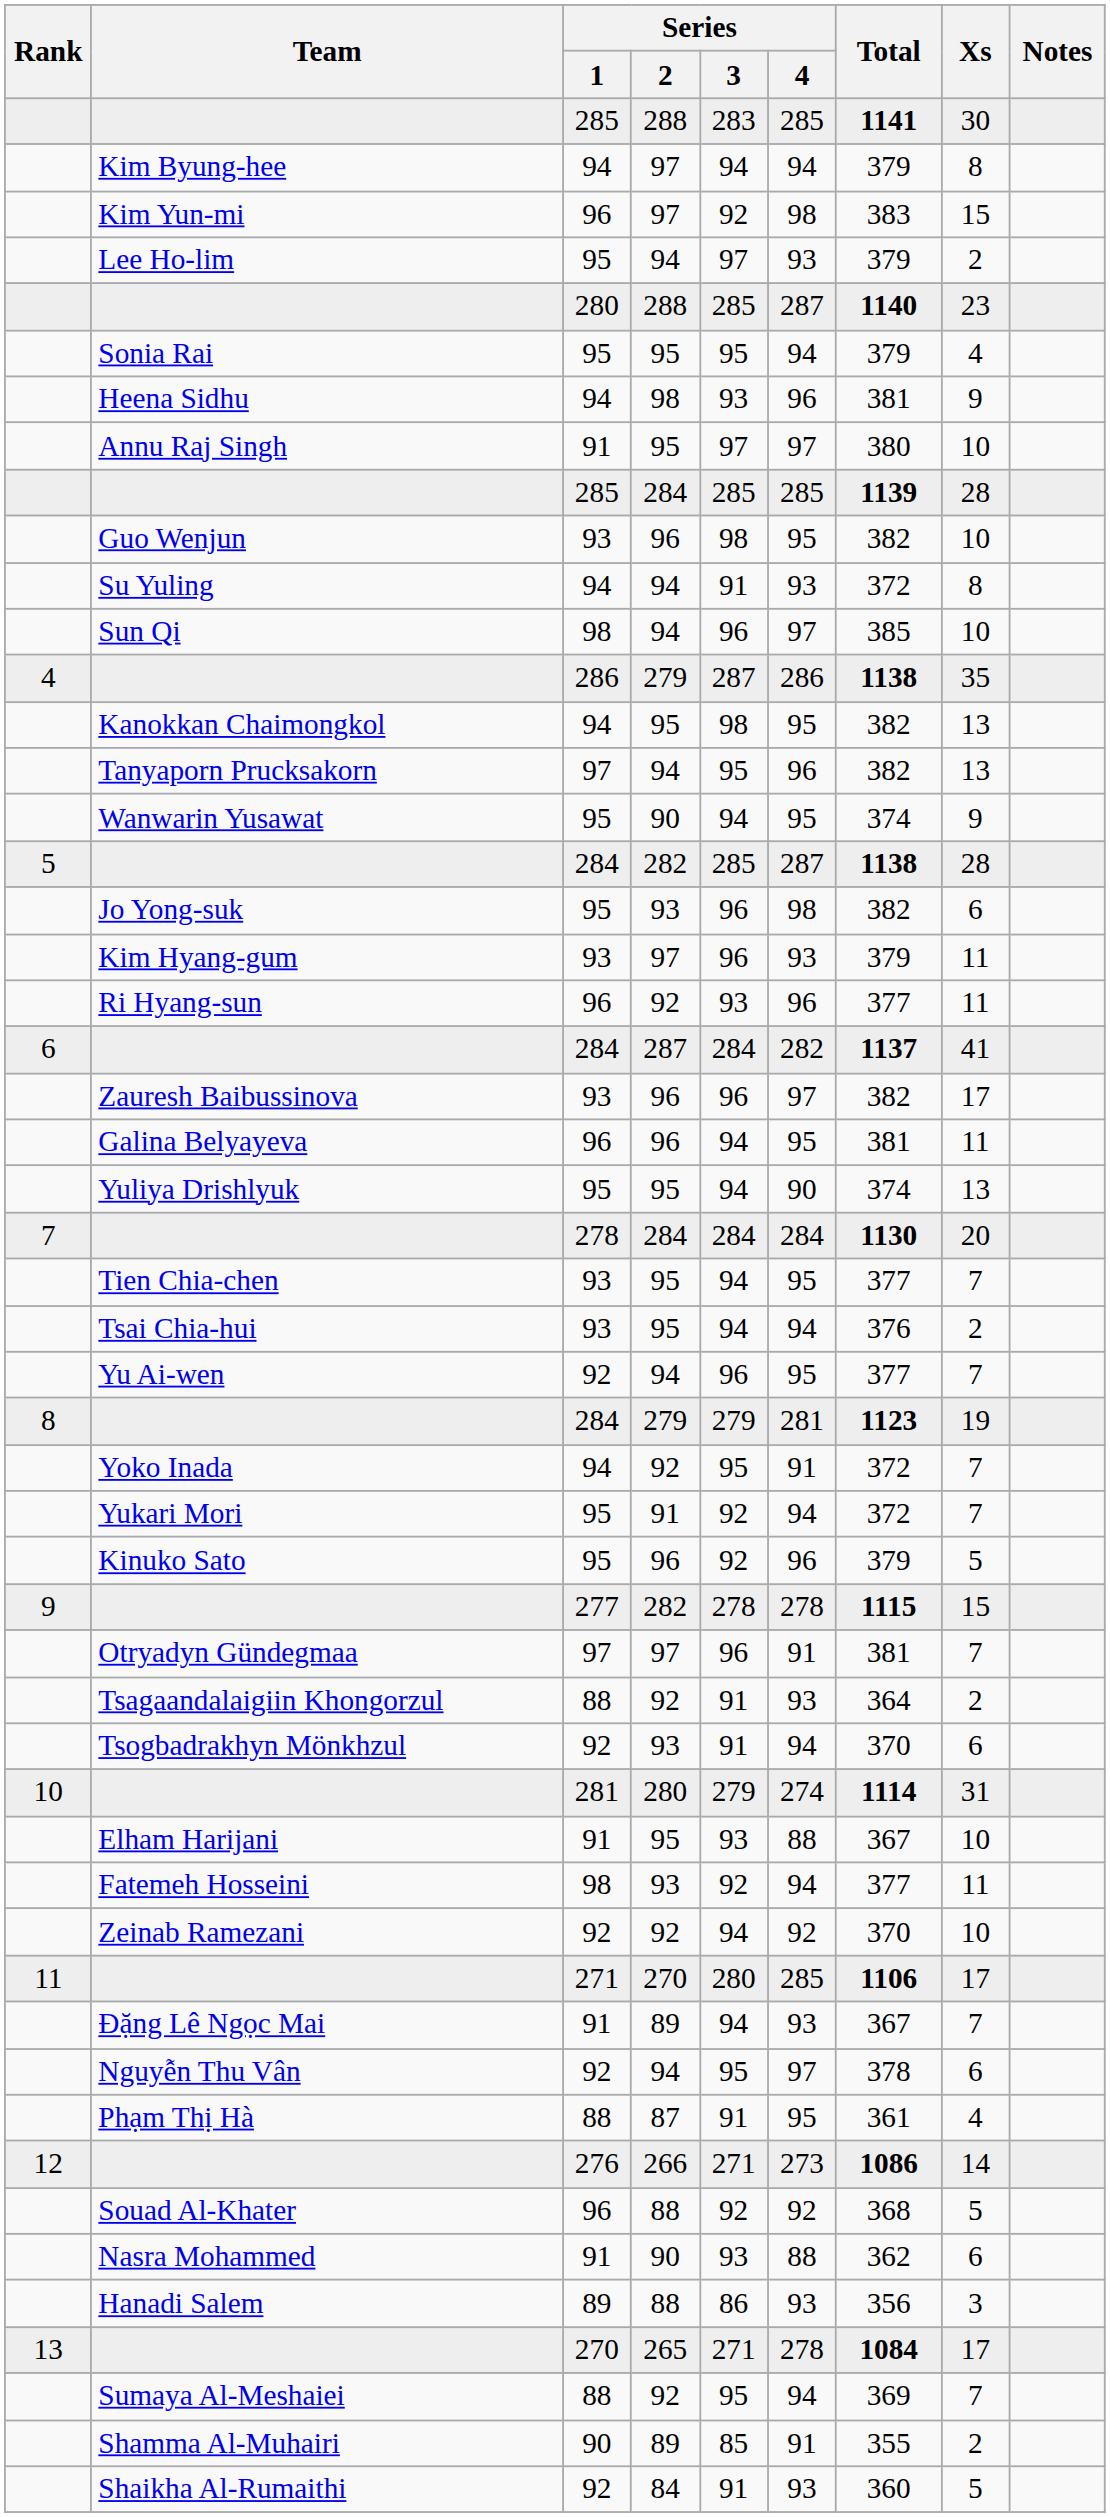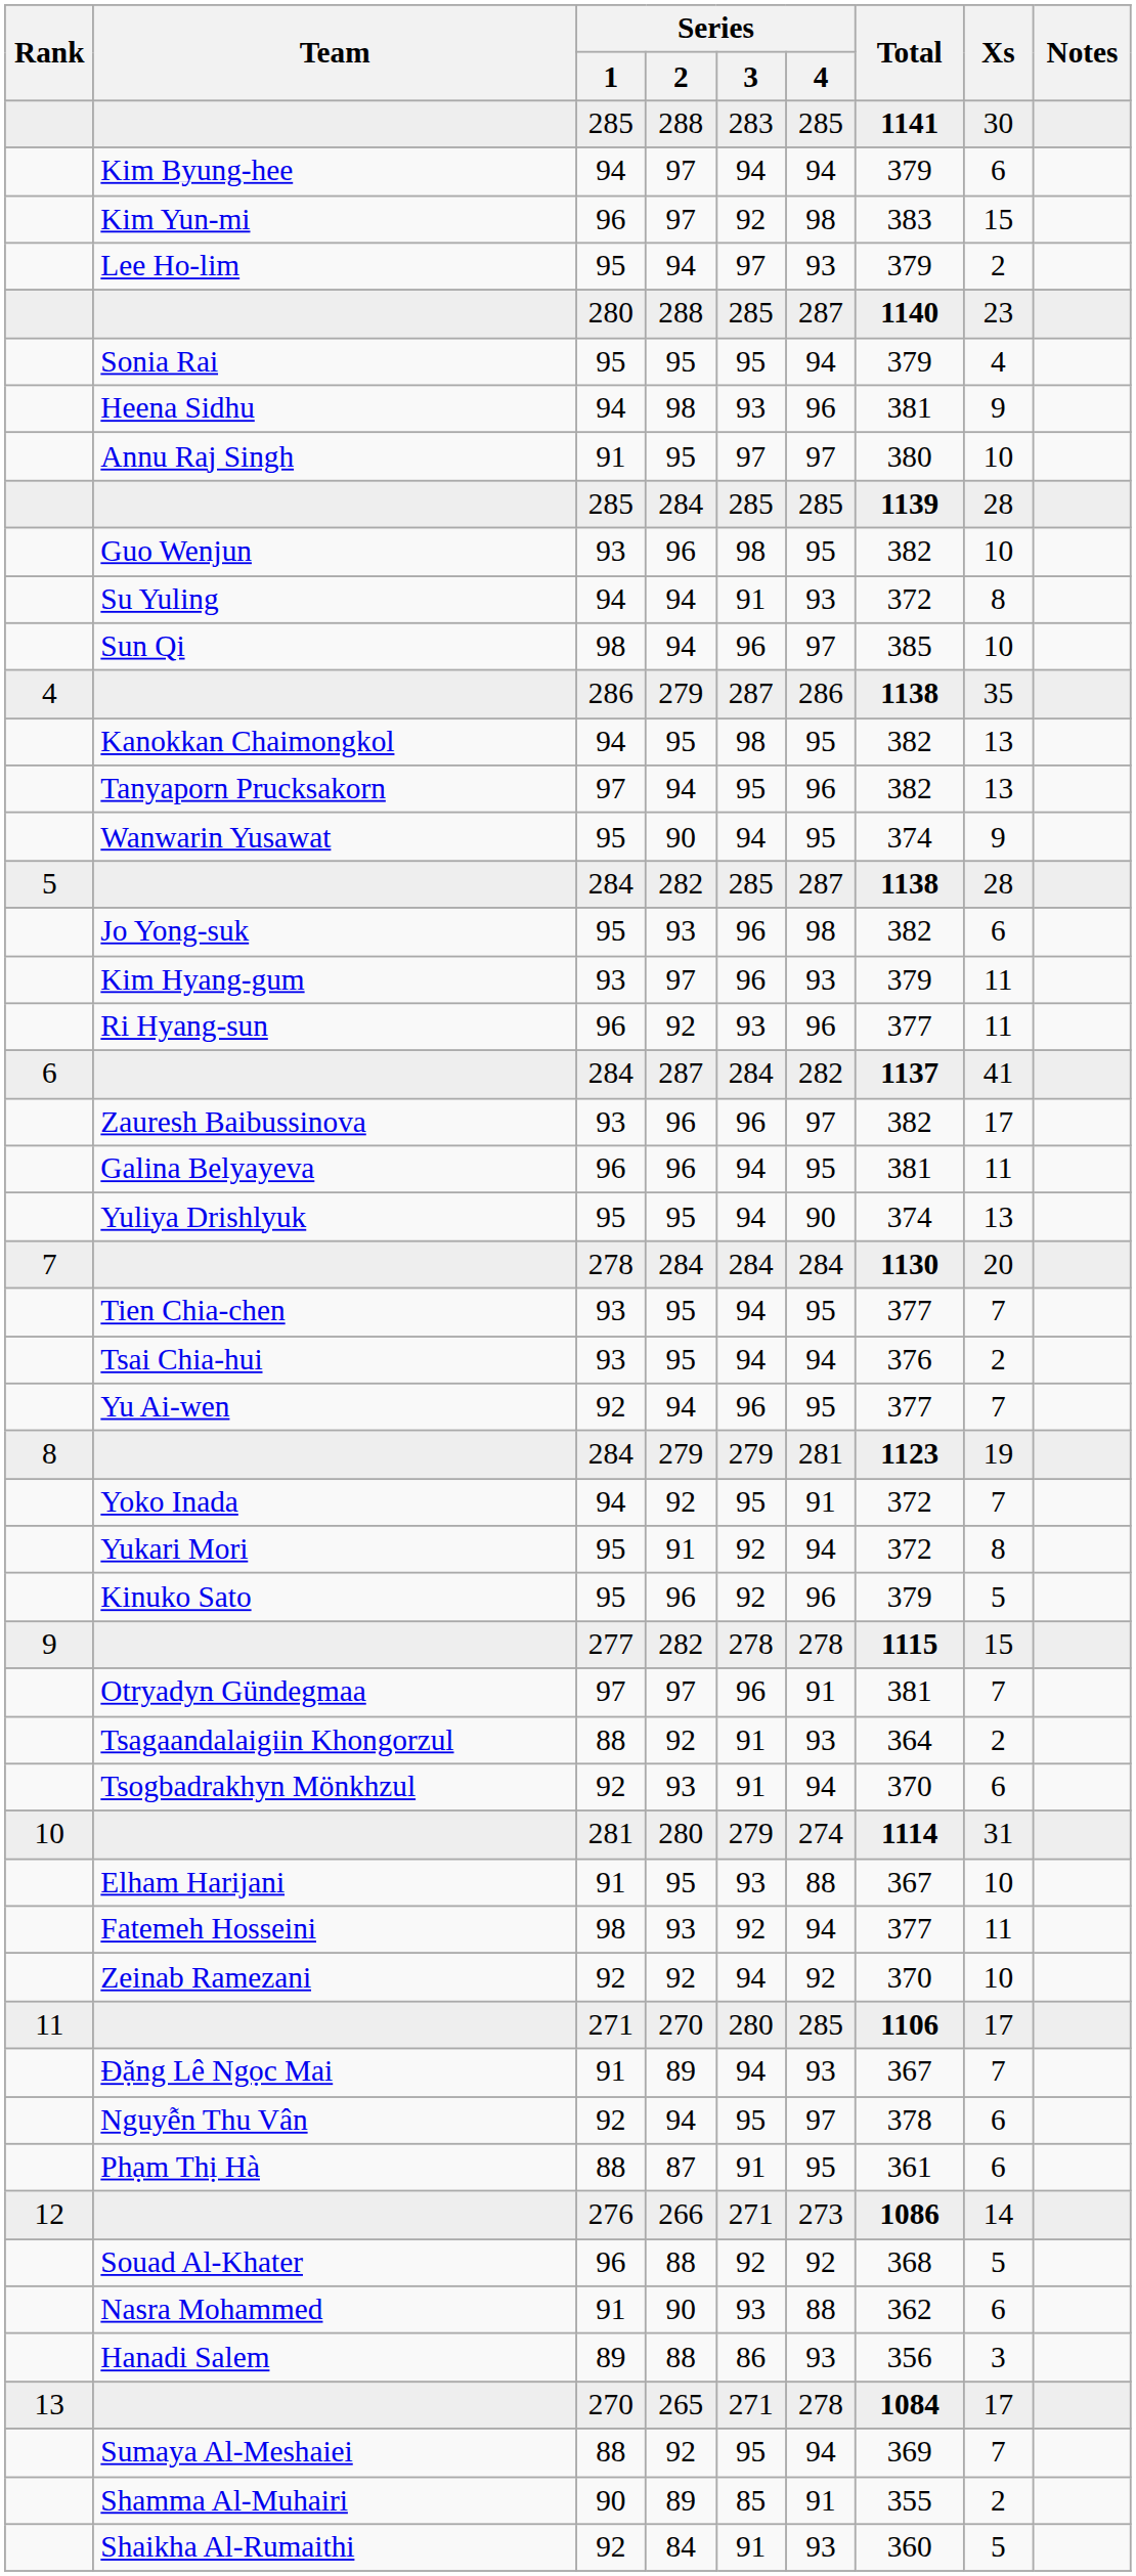Kim Byung-hee | Xs: 8 -> 6
Yukari Mori | Xs: 7 -> 8
Phạm Thị Hà | Xs: 4 -> 6
